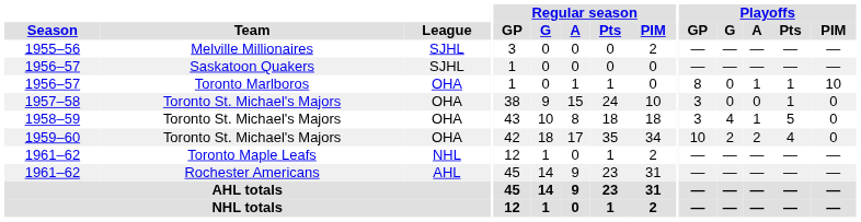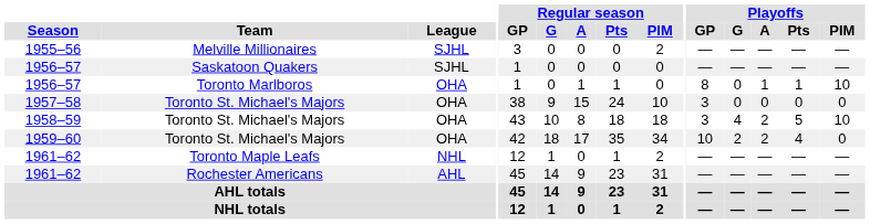1957–58 | Playoffs / Pts: 1 -> 0
1958–59 | Playoffs / A: 1 -> 2
1958–59 | Playoffs / PIM: 0 -> 10
